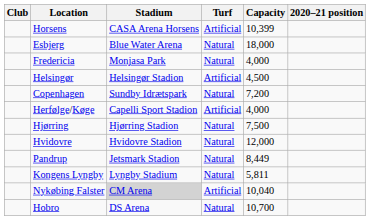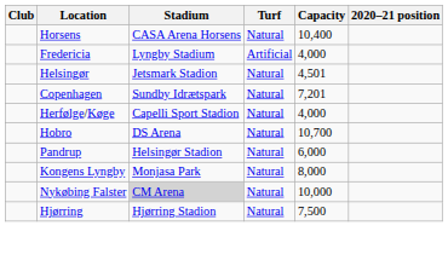Horsens | Turf: Artificial -> Natural
Horsens | Capacity: 10,399 -> 10,400
- row: Esbjerg | Blue Water Arena | Natural | 18,000
Fredericia | Stadium: Monjasa Park -> Lyngby Stadium
Fredericia | Turf: Natural -> Artificial
Helsingør | Stadium: Helsingør Stadion -> Jetsmark Stadion
Helsingør | Turf: Artificial -> Natural
Helsingør | Capacity: 4,500 -> 4,501
Copenhagen | Capacity: 7,200 -> 7,201
Herfølge/Køge | Turf: Artificial -> Natural
rows swapped: Hobro <-> Hjørring
- row: Hvidovre | Hvidovre Stadion | Natural | 12,000
Pandrup | Stadium: Jetsmark Stadion -> Helsingør Stadion
Pandrup | Capacity: 8,449 -> 6,000
Kongens Lyngby | Stadium: Lyngby Stadium -> Monjasa Park
Kongens Lyngby | Capacity: 5,811 -> 8,000
Nykøbing Falster | Turf: Artificial -> Natural
Nykøbing Falster | Capacity: 10,040 -> 10,000
